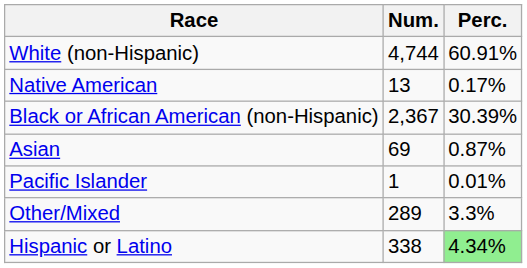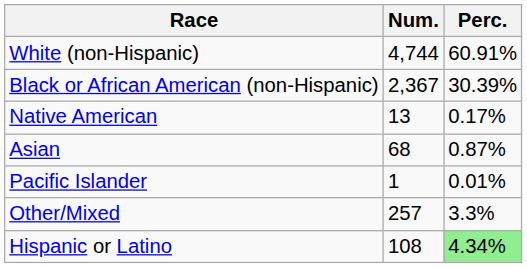rows swapped: Black or African American (non-Hispanic) <-> Native American
Asian | Num.: 69 -> 68
Other/Mixed | Num.: 289 -> 257
Hispanic or Latino | Num.: 338 -> 108
